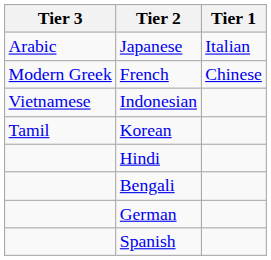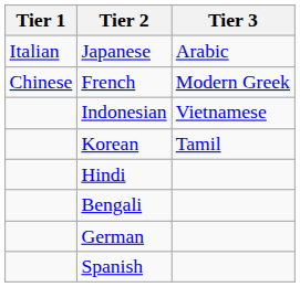columns swapped: Tier 1 <-> Tier 3
